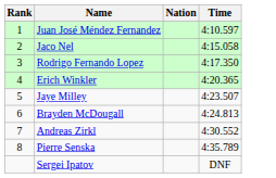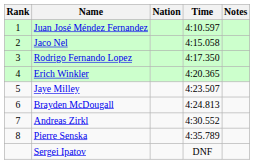+ column: Notes
